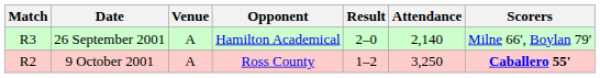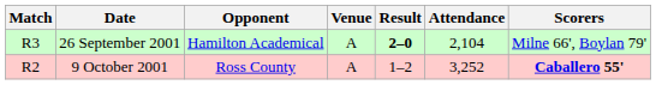columns swapped: Opponent <-> Venue
26 September 2001 | Result: normal -> bold
26 September 2001 | Attendance: 2,140 -> 2,104
9 October 2001 | Attendance: 3,250 -> 3,252
